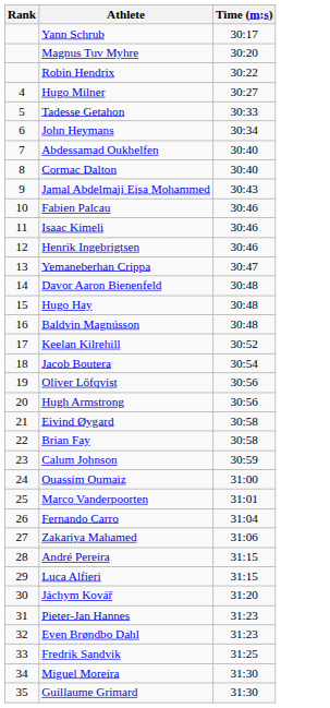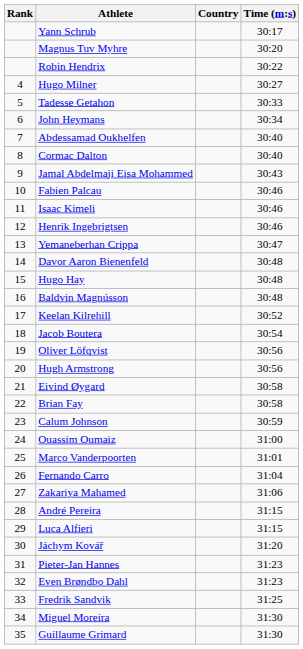+ column: Country
